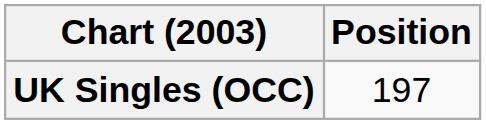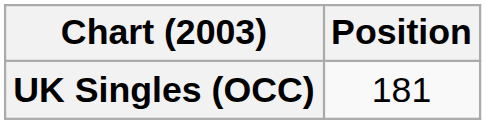UK Singles (OCC) | Position: 197 -> 181
